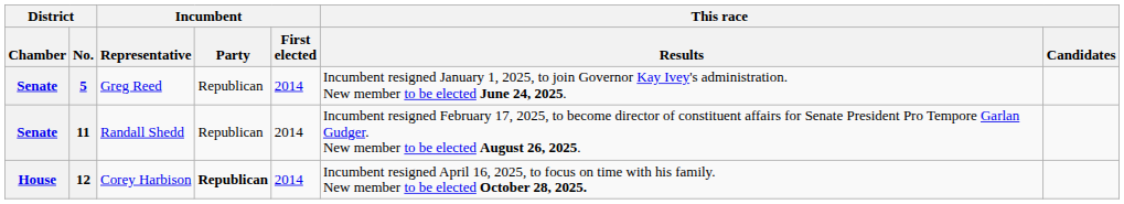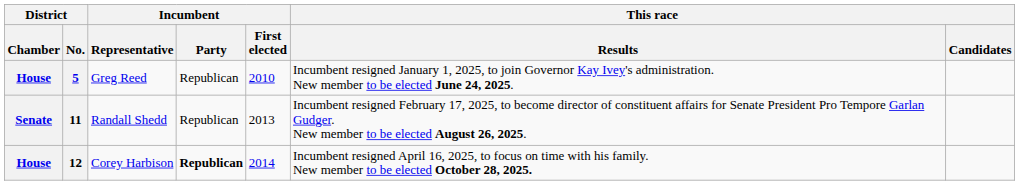5 | District / Chamber: Senate -> House
5 | Incumbent / First elected: 2014 -> 2010
11 | Incumbent / First elected: 2014 -> 2013
